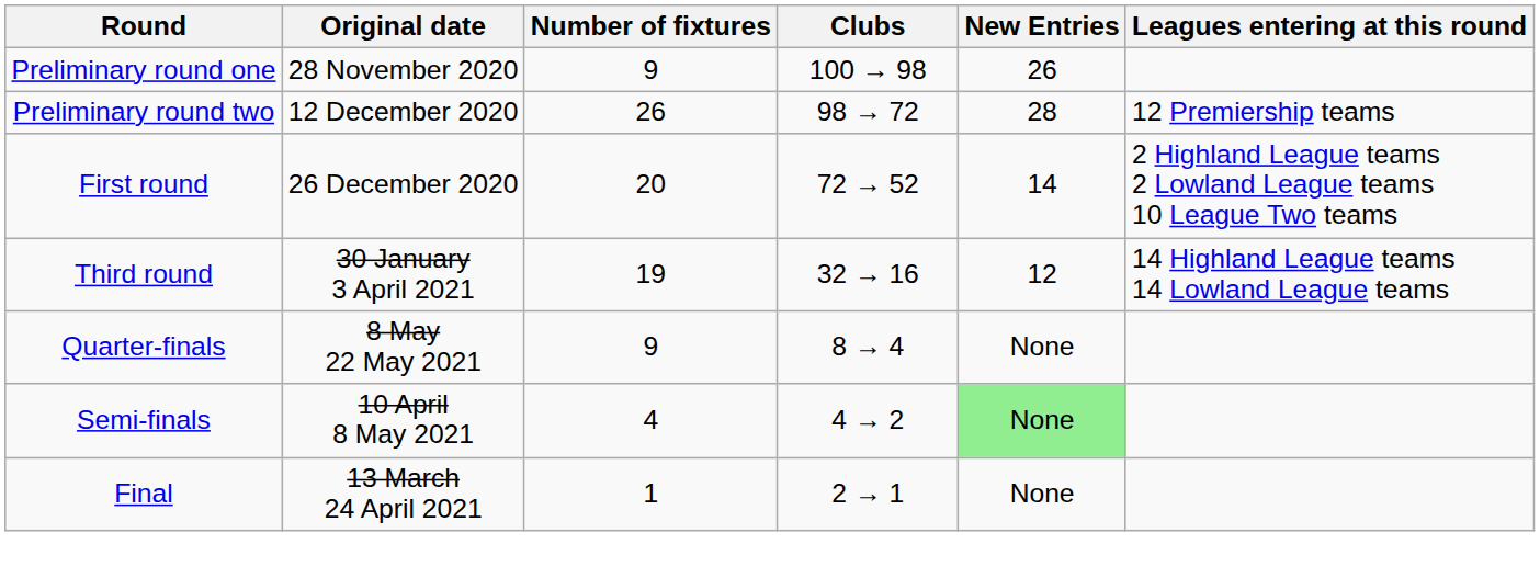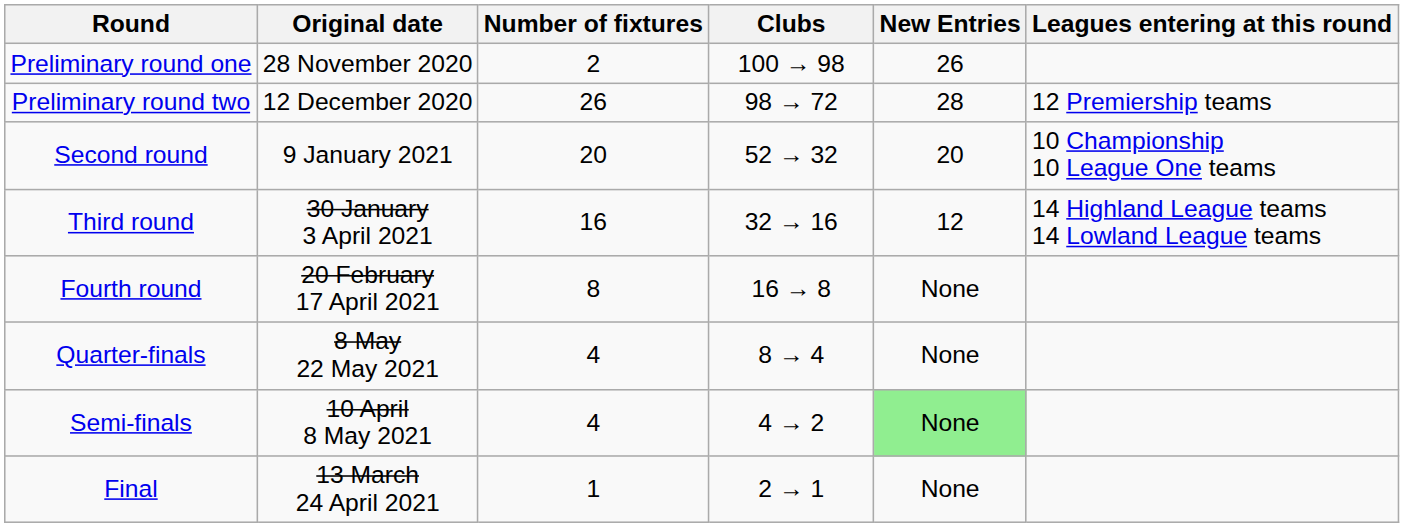Preliminary round one | Number of fixtures: 9 -> 2
- row: First round | 26 December 2020 | 20 | 72 → 52 | 14 | 2 Highland League teams 2 Lowland League teams 10 League Two teams
+ row: Second round | 9 January 2021 | 20 | 52 → 32 | 20 | 10 Championship 10 League One teams
Third round | Number of fixtures: 19 -> 16
+ row: Fourth round | 20 February 17 April 2021 | 8 | 16 → 8 | None
Quarter-finals | Number of fixtures: 9 -> 4
